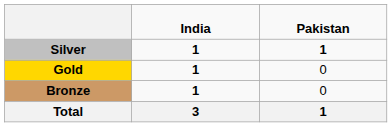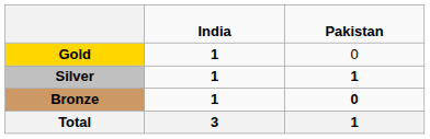rows swapped: Gold <-> Silver
Bronze | column 3: normal -> bold
